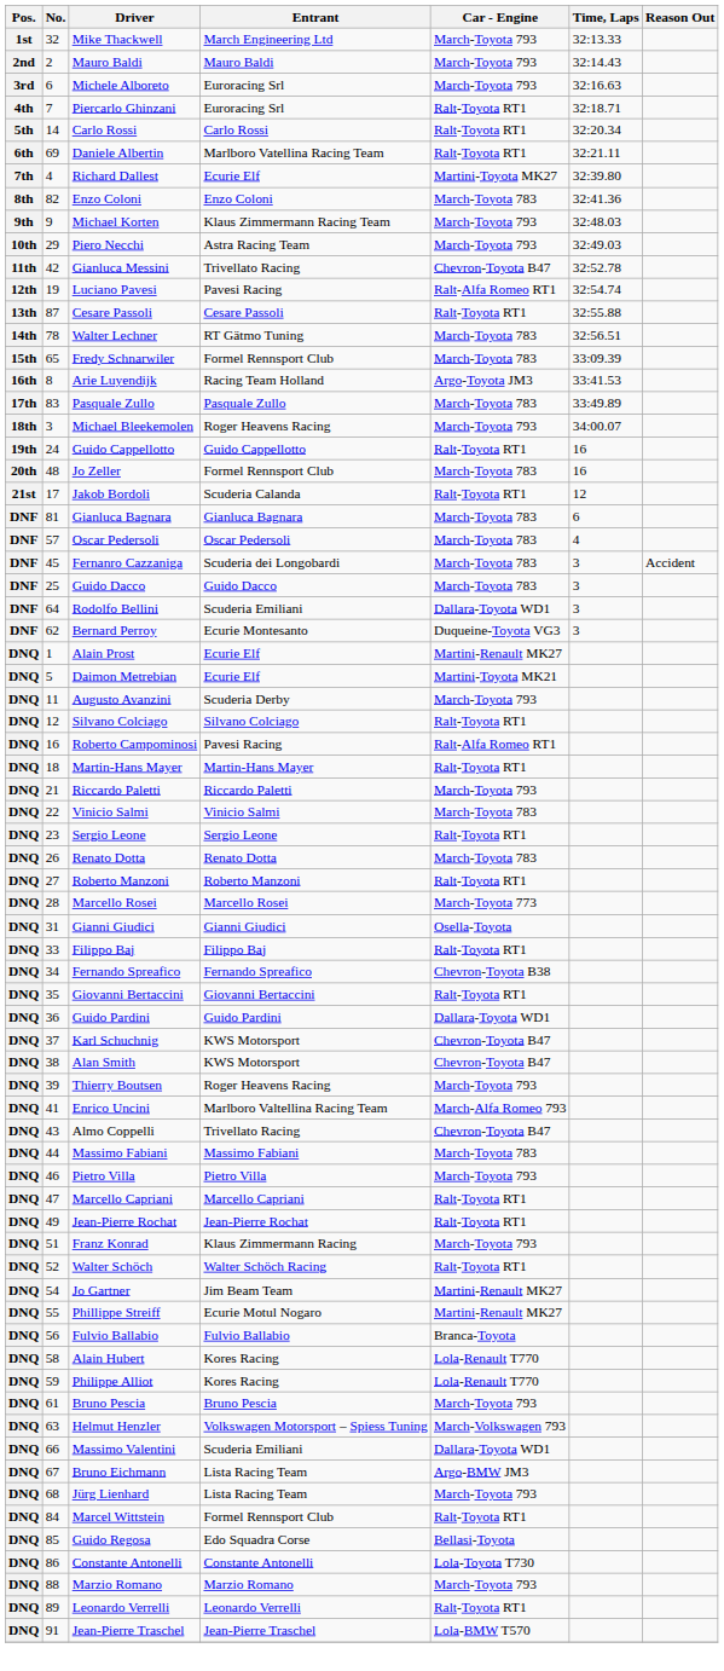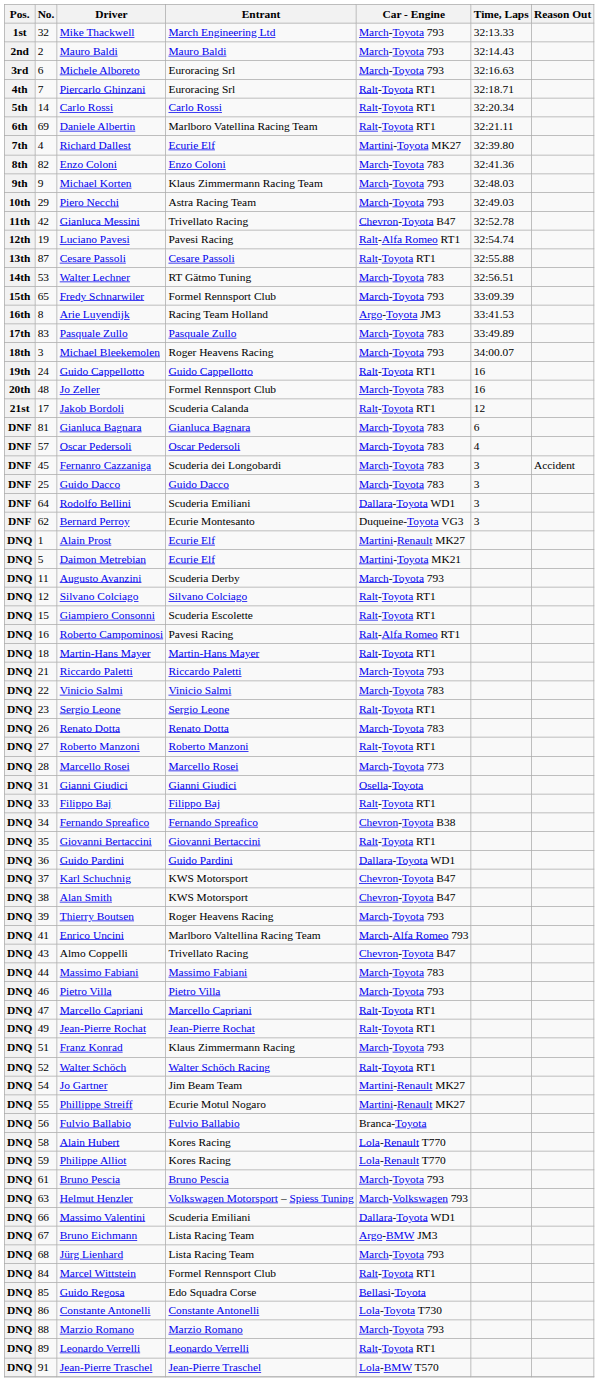Walter Lechner | No.: 78 -> 53
Fredy Schnarwiler | Car - Engine: March-Toyota 783 -> March-Toyota 793
+ row: DNQ | 15 | Giampiero Consonni | Scuderia Escolette | Ralt-Toyota RT1
